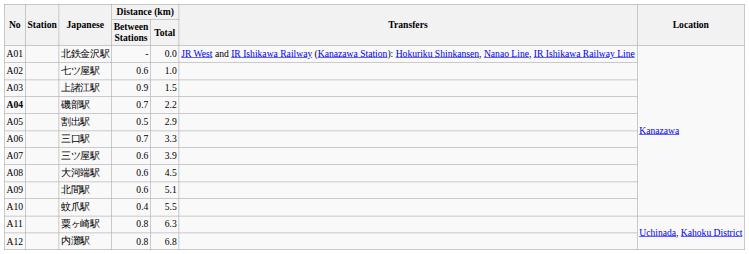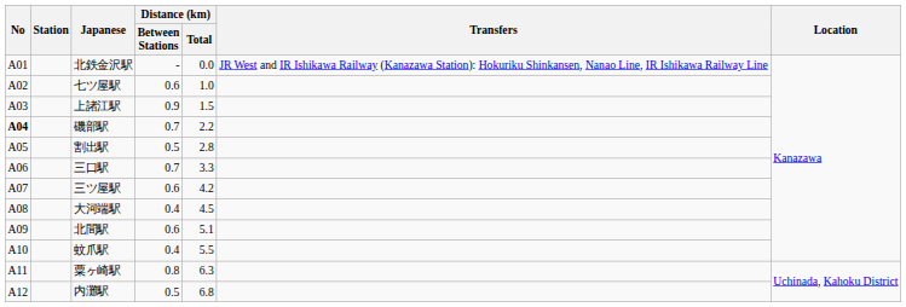割出駅 | Distance (km) / Total: 2.9 -> 2.8
三ツ屋駅 | Distance (km) / Total: 3.9 -> 4.2
大河端駅 | Distance (km) / Between Stations: 0.6 -> 0.4
内灘駅 | Distance (km) / Between Stations: 0.8 -> 0.5
